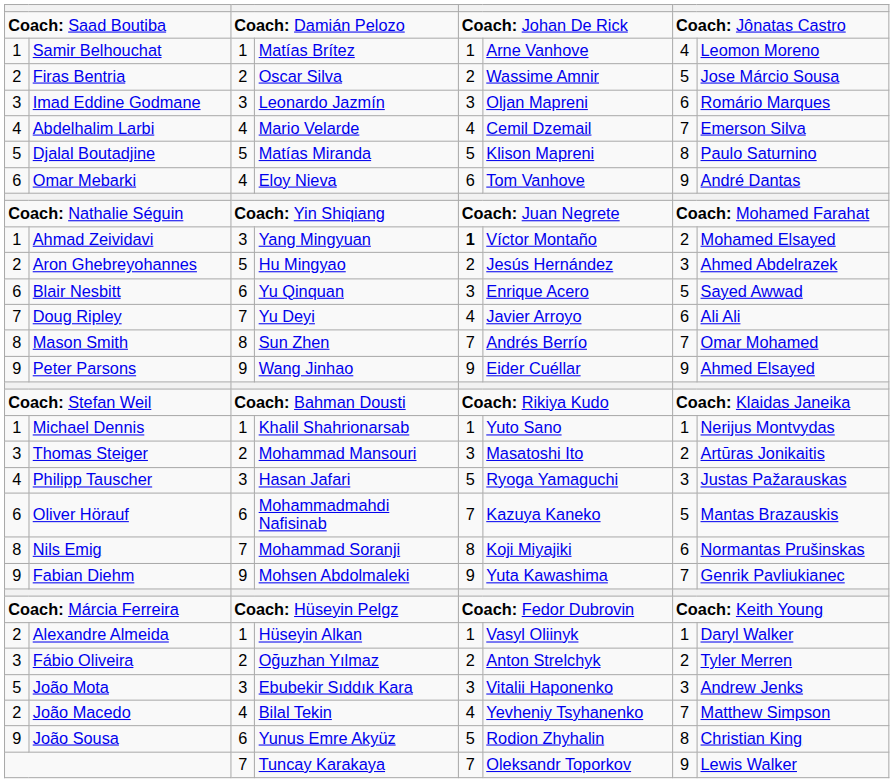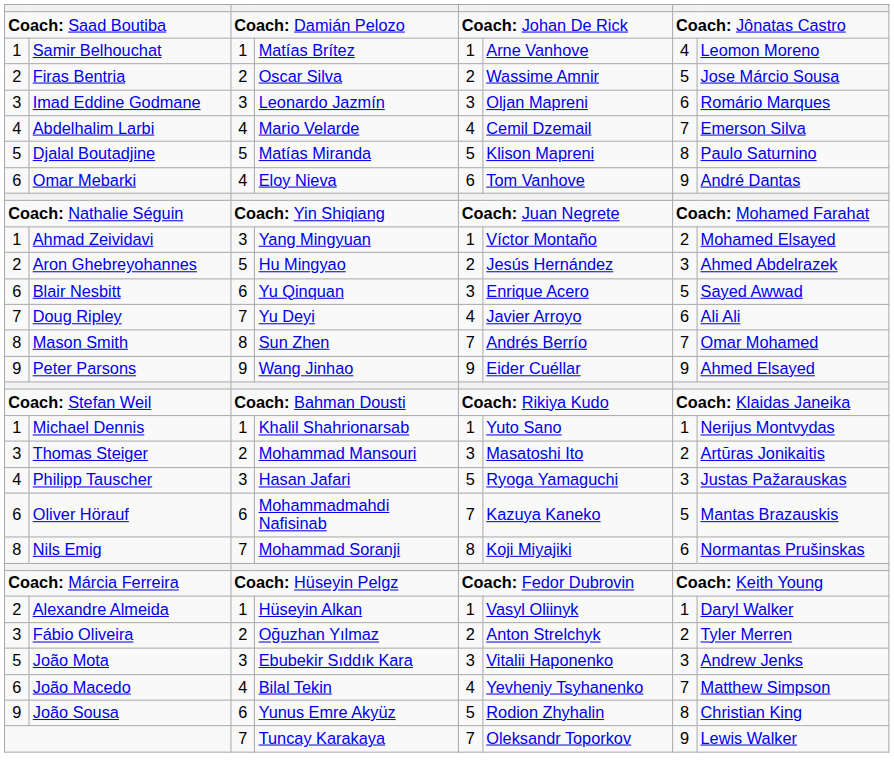Ahmad Zeividavi | column 5: bold -> normal
- row: 9 | Fabian Diehm | 9 | Mohsen Abdolmaleki | 9 | Yuta Kawashima | 7 | Genrik Pavliukianec
João Macedo | column 1: 2 -> 6
